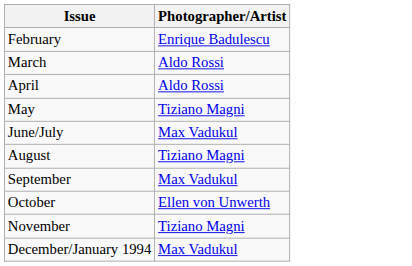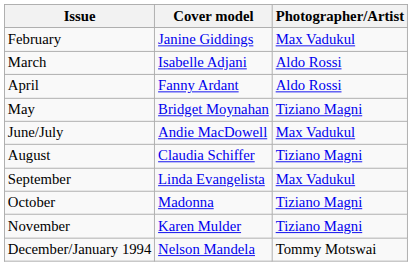+ column: Cover model | Janine Giddings | Isabelle Adjani | Fanny Ardant | Bridget Moynahan | Andie MacDowell | Claudia Schiffer | Linda Evangelista | Madonna | Karen Mulder | Nelson Mandela
February | Photographer/Artist: Enrique Badulescu -> Max Vadukul
October | Photographer/Artist: Ellen von Unwerth -> Tiziano Magni
December/January 1994 | Photographer/Artist: Max Vadukul -> Tommy Motswai
